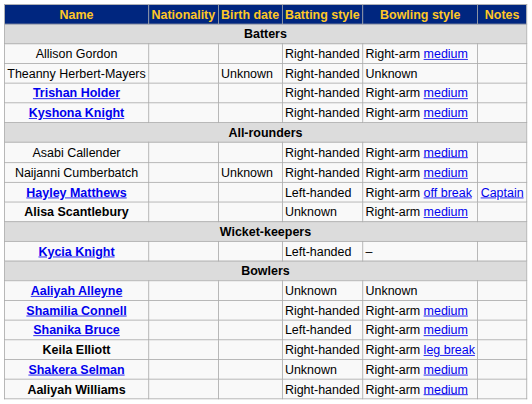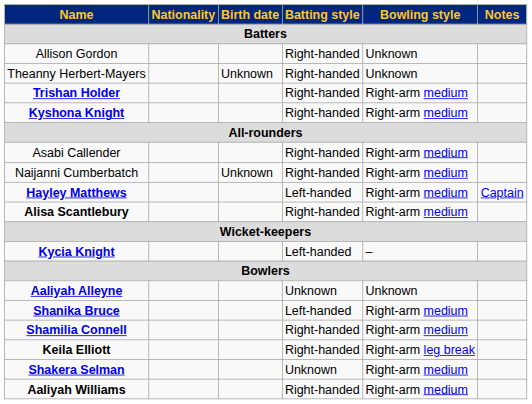Allison Gordon | Bowling style: Right-arm medium -> Unknown
Hayley Matthews | Bowling style: Right-arm off break -> Right-arm medium
Alisa Scantlebury | Batting style: Unknown -> Right-handed
rows swapped: Shanika Bruce <-> Shamilia Connell
